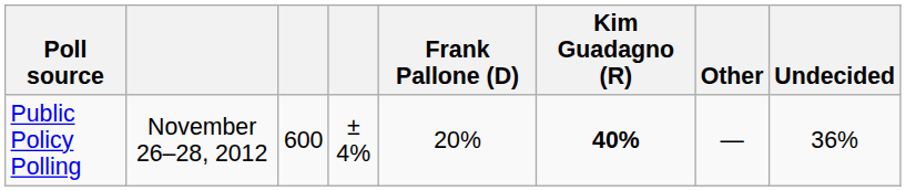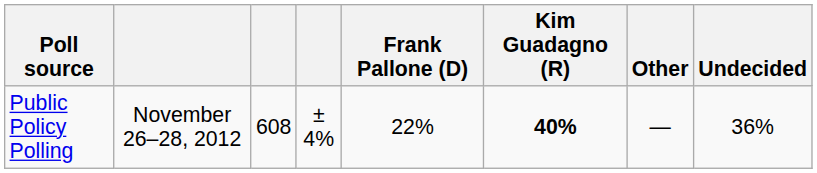Public Policy Polling | column 3: 600 -> 608
Public Policy Polling | Frank Pallone (D): 20% -> 22%
